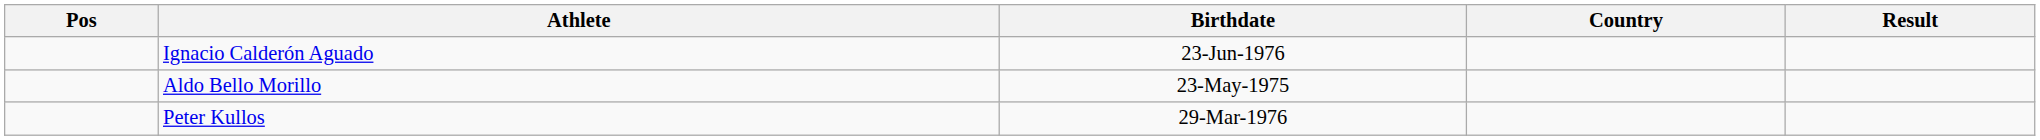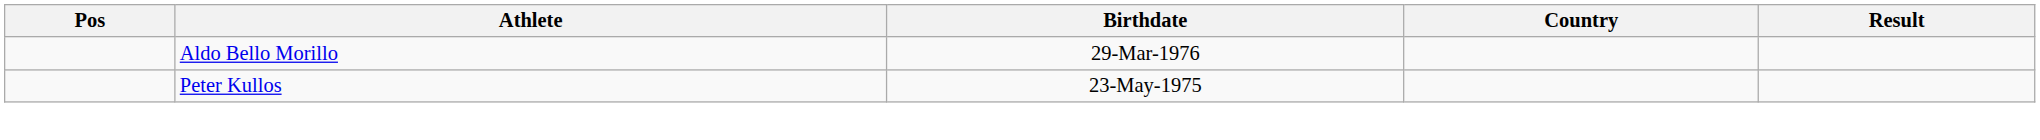- row: Ignacio Calderón Aguado | 23-Jun-1976
Aldo Bello Morillo | Birthdate: 23-May-1975 -> 29-Mar-1976
Peter Kullos | Birthdate: 29-Mar-1976 -> 23-May-1975
